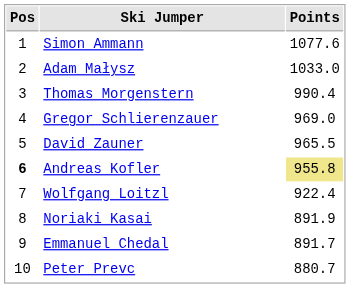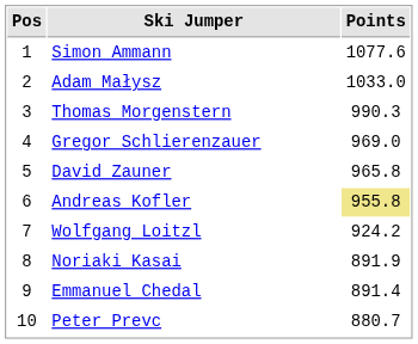Thomas Morgenstern | Points: 990.4 -> 990.3
David Zauner | Points: 965.5 -> 965.8
Andreas Kofler | Pos: bold -> normal
Wolfgang Loitzl | Points: 922.4 -> 924.2
Emmanuel Chedal | Points: 891.7 -> 891.4
